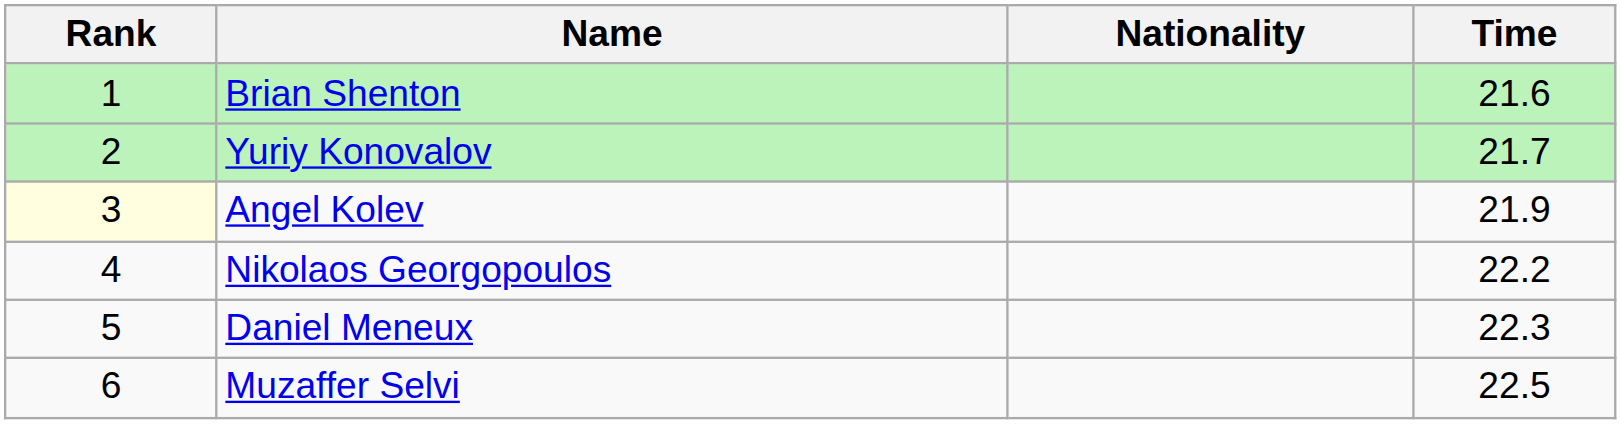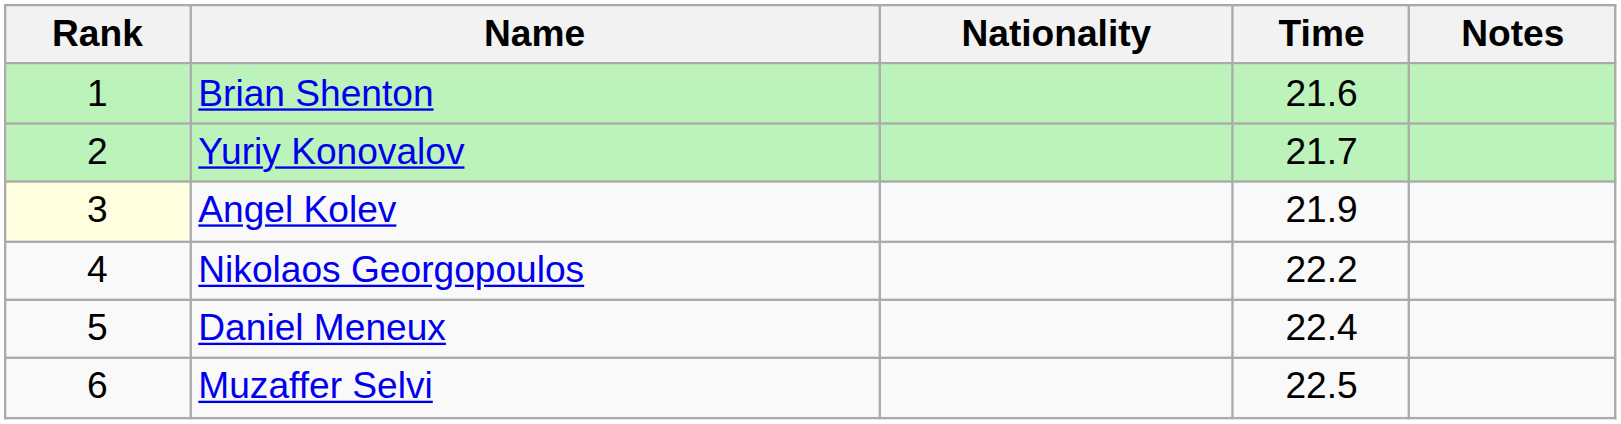+ column: Notes
Daniel Meneux | Time: 22.3 -> 22.4
